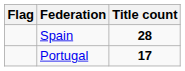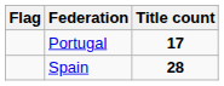rows swapped: Spain <-> Portugal
